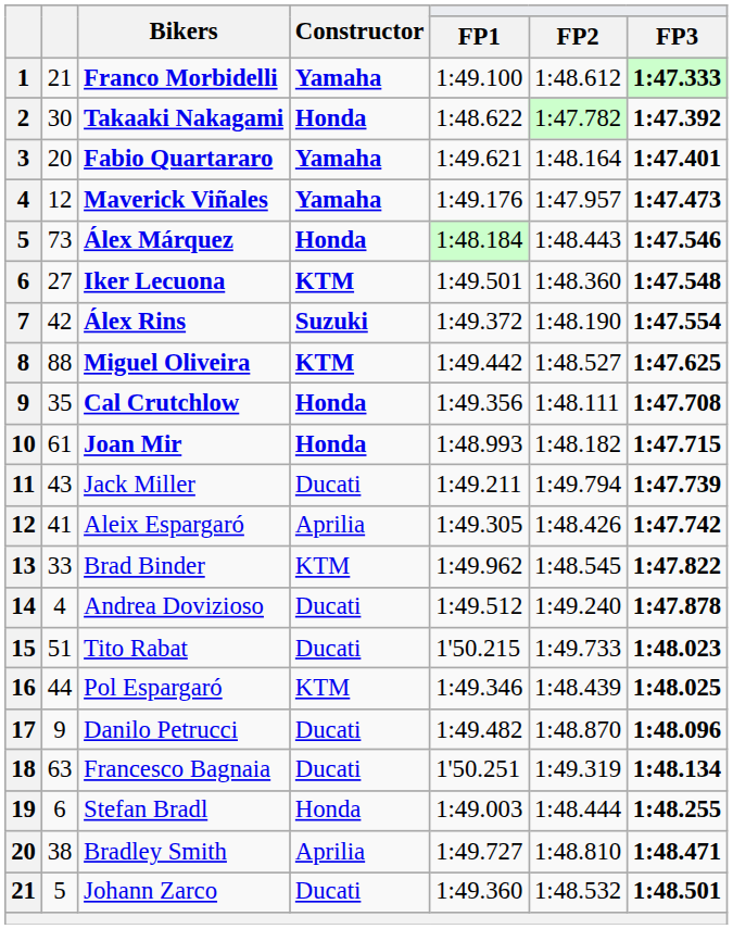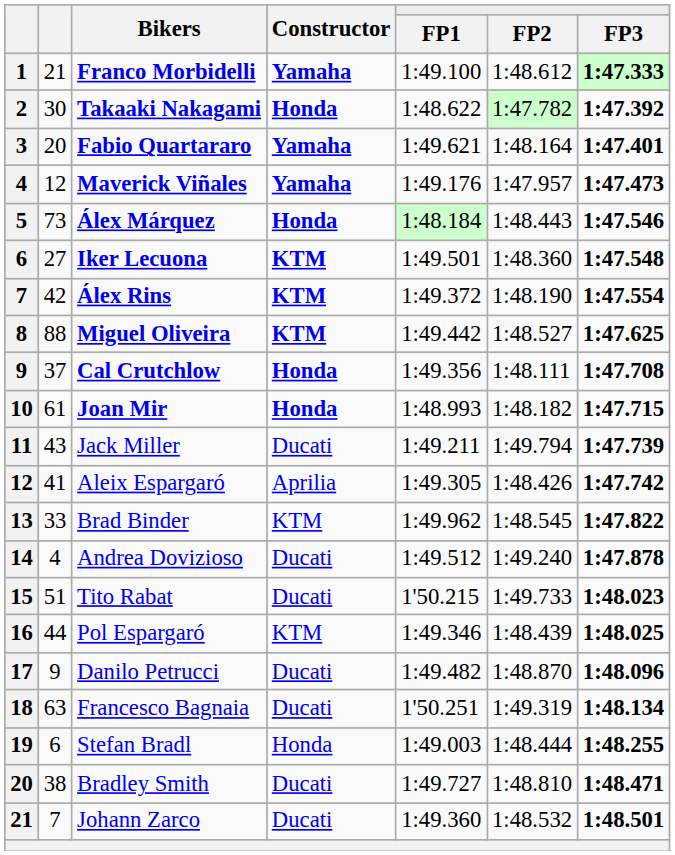Álex Rins | Constructor: Suzuki -> KTM
Cal Crutchlow | column 2: 35 -> 37
Bradley Smith | Constructor: Aprilia -> Ducati
Johann Zarco | column 2: 5 -> 7
